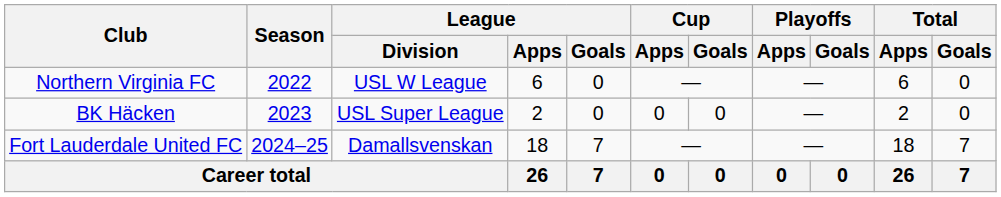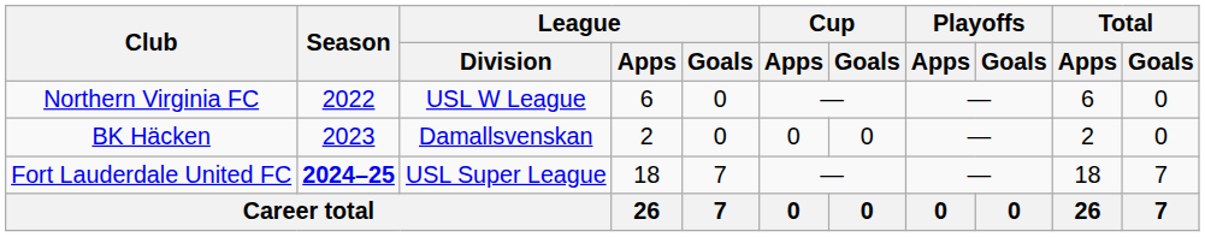BK Häcken | League / Division: USL Super League -> Damallsvenskan
Fort Lauderdale United FC | Season: normal -> bold
Fort Lauderdale United FC | League / Division: Damallsvenskan -> USL Super League
